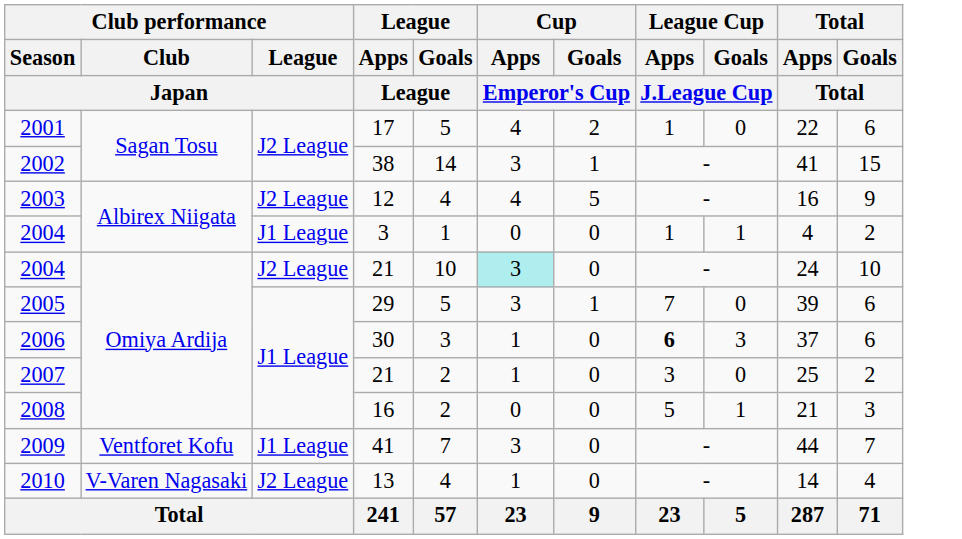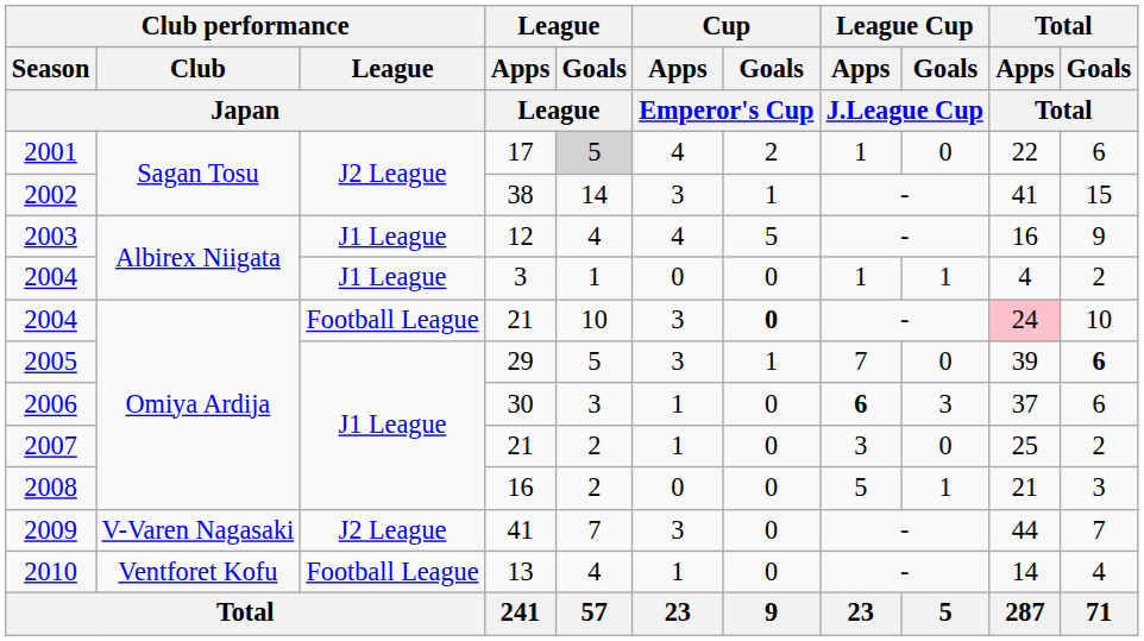2001 | League / Goals / League: no background -> lightgrey background
2003 | Club performance / League / Japan: J2 League -> J1 League
2004 / 21 | Club performance / League / Japan: J2 League -> Football League
2004 / 21 | Cup / Apps / Emperor's Cup: paleturquoise background -> no background
2004 / 21 | Cup / Goals / Emperor's Cup: normal -> bold
2004 / 21 | Total / Apps / Total: no background -> pink background
2005 | Total / Goals / Total: normal -> bold
2009 | Club performance / Club / Japan: Ventforet Kofu -> V-Varen Nagasaki
2009 | Club performance / League / Japan: J1 League -> J2 League
2010 | Club performance / Club / Japan: V-Varen Nagasaki -> Ventforet Kofu
2010 | Club performance / League / Japan: J2 League -> Football League
